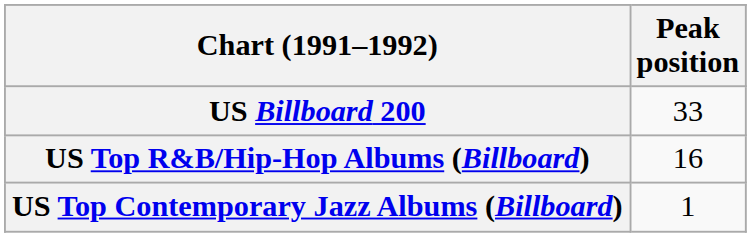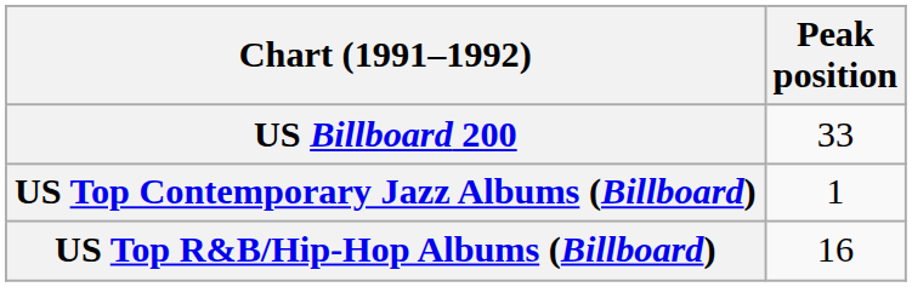rows swapped: US Top Contemporary Jazz Albums (Billboard) <-> US Top R&B/Hip-Hop Albums (Billboard)
